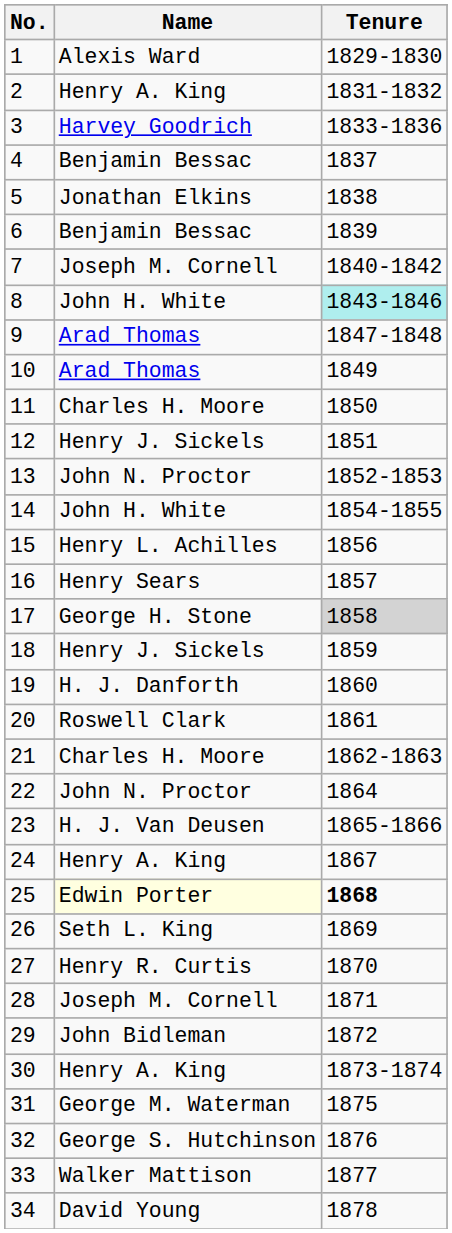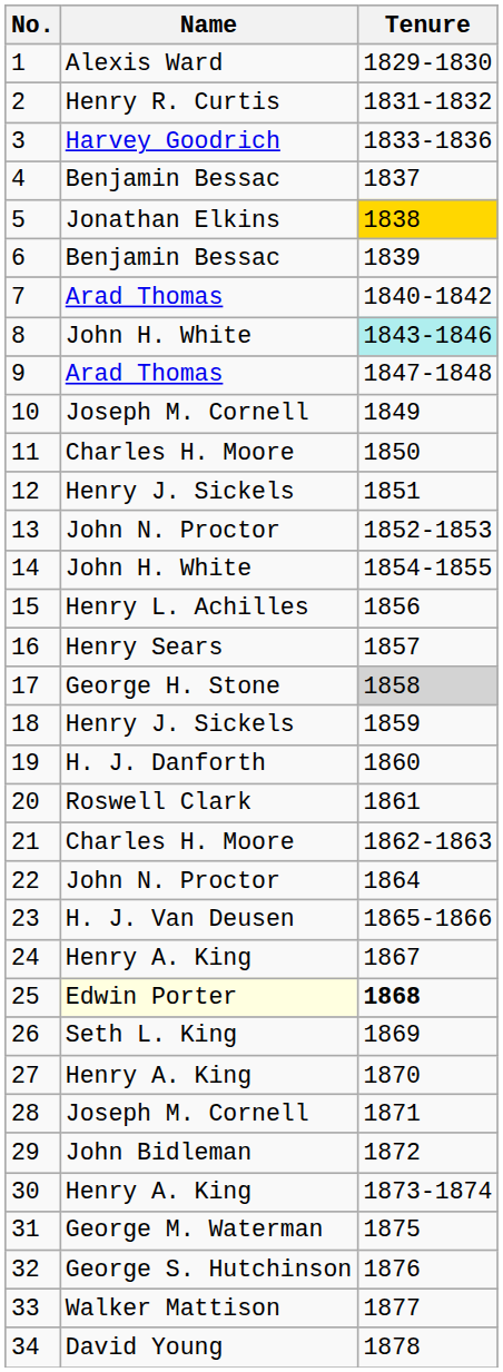2 | Name: Henry A. King -> Henry R. Curtis
5 | Tenure: no background -> gold background
7 | Name: Joseph M. Cornell -> Arad Thomas
10 | Name: Arad Thomas -> Joseph M. Cornell
27 | Name: Henry R. Curtis -> Henry A. King
